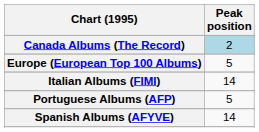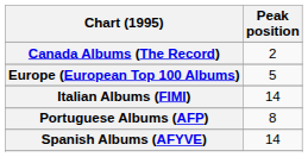Canada Albums (The Record) | Peak position: lightblue background -> no background
Portuguese Albums (AFP) | Peak position: 5 -> 8
